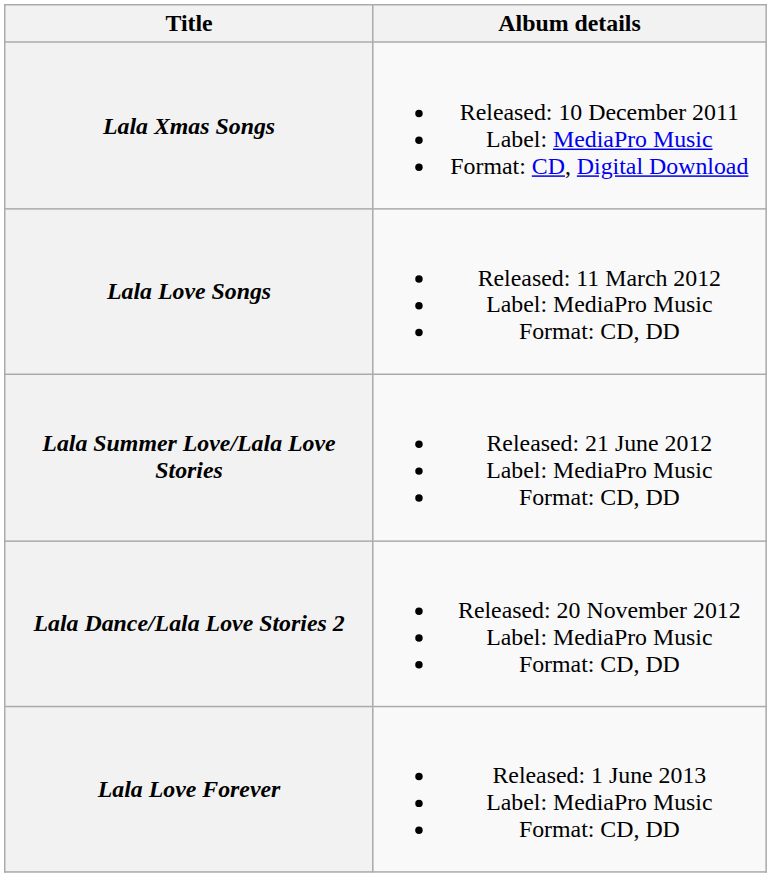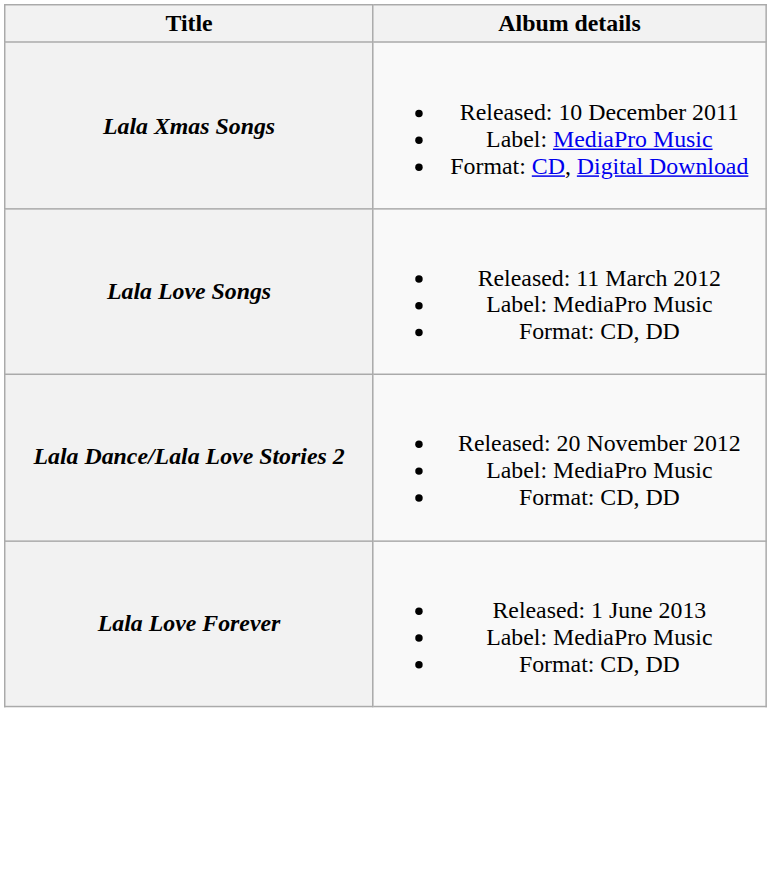- row: Lala Summer Love/Lala Love Stories | Released: 21 June 2012 Label: MediaPro Music Format: CD, DD
